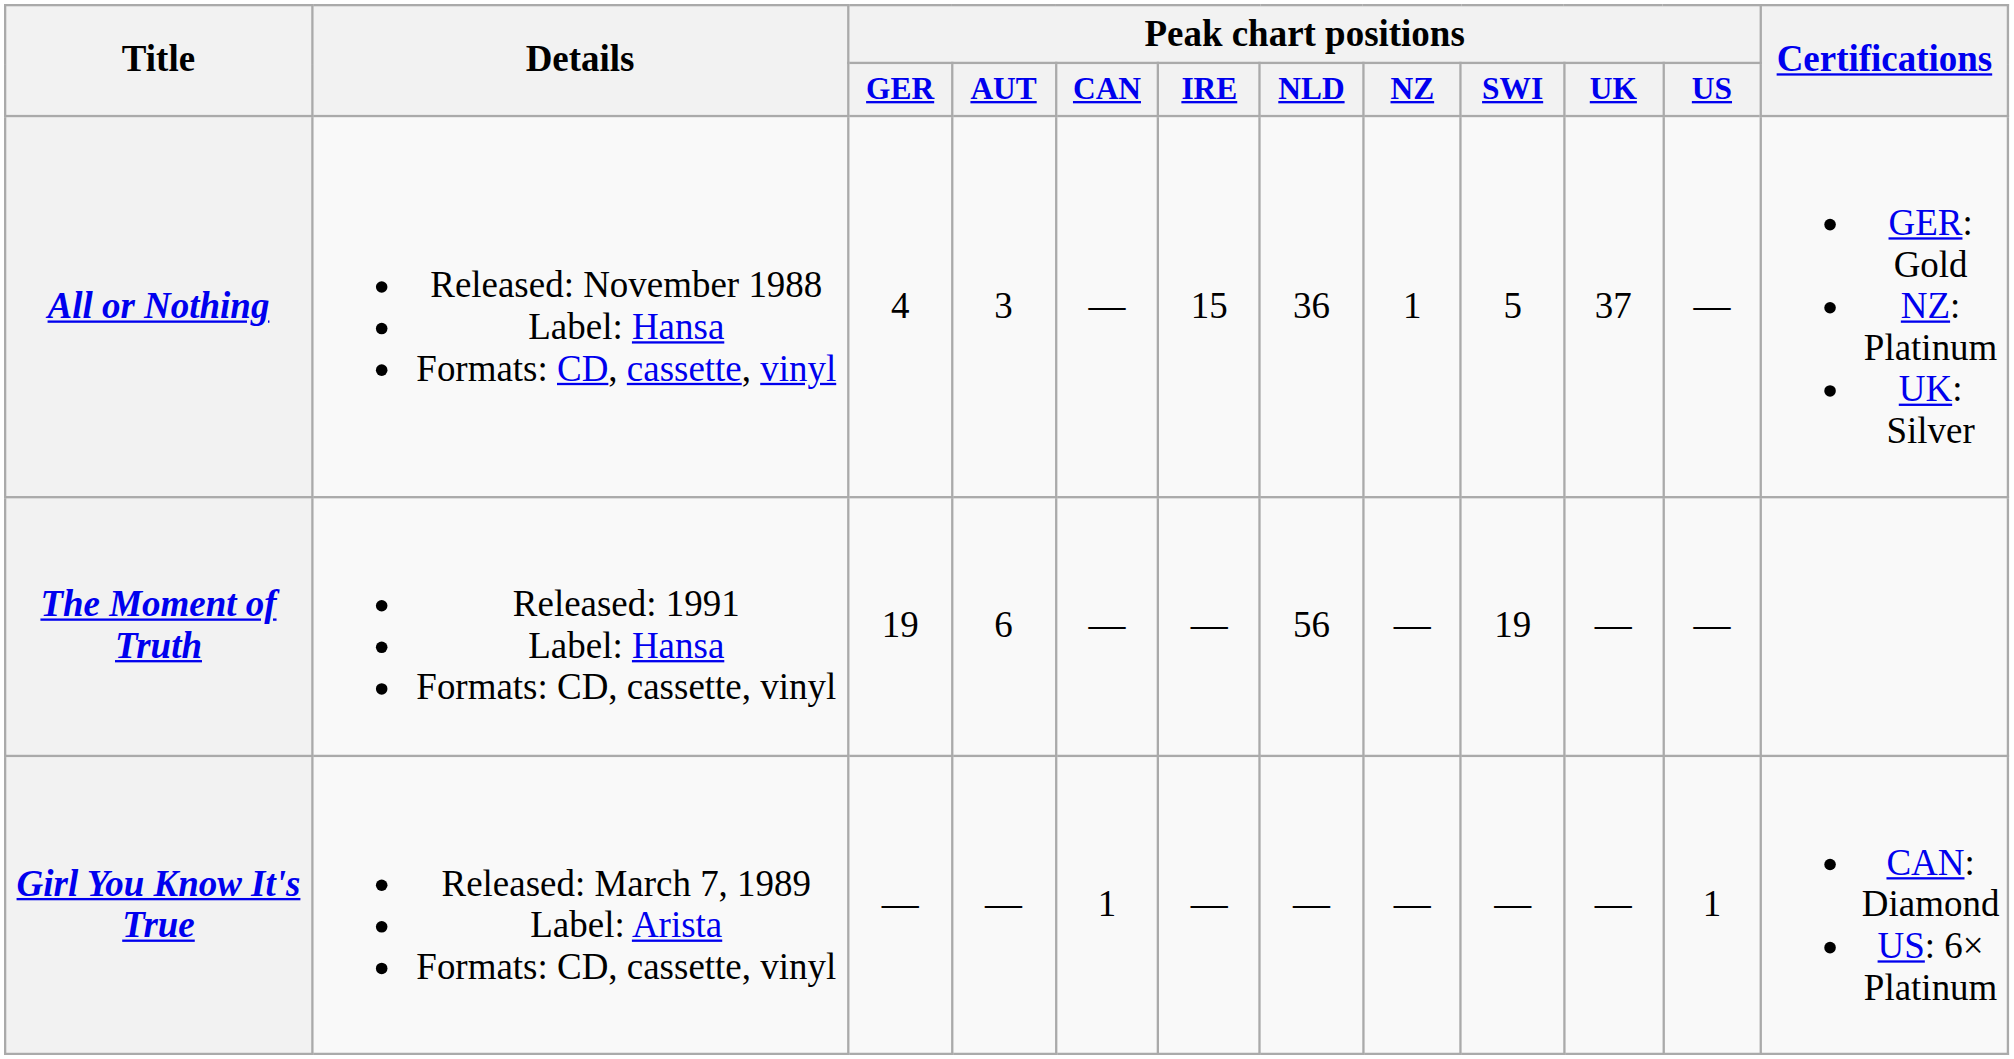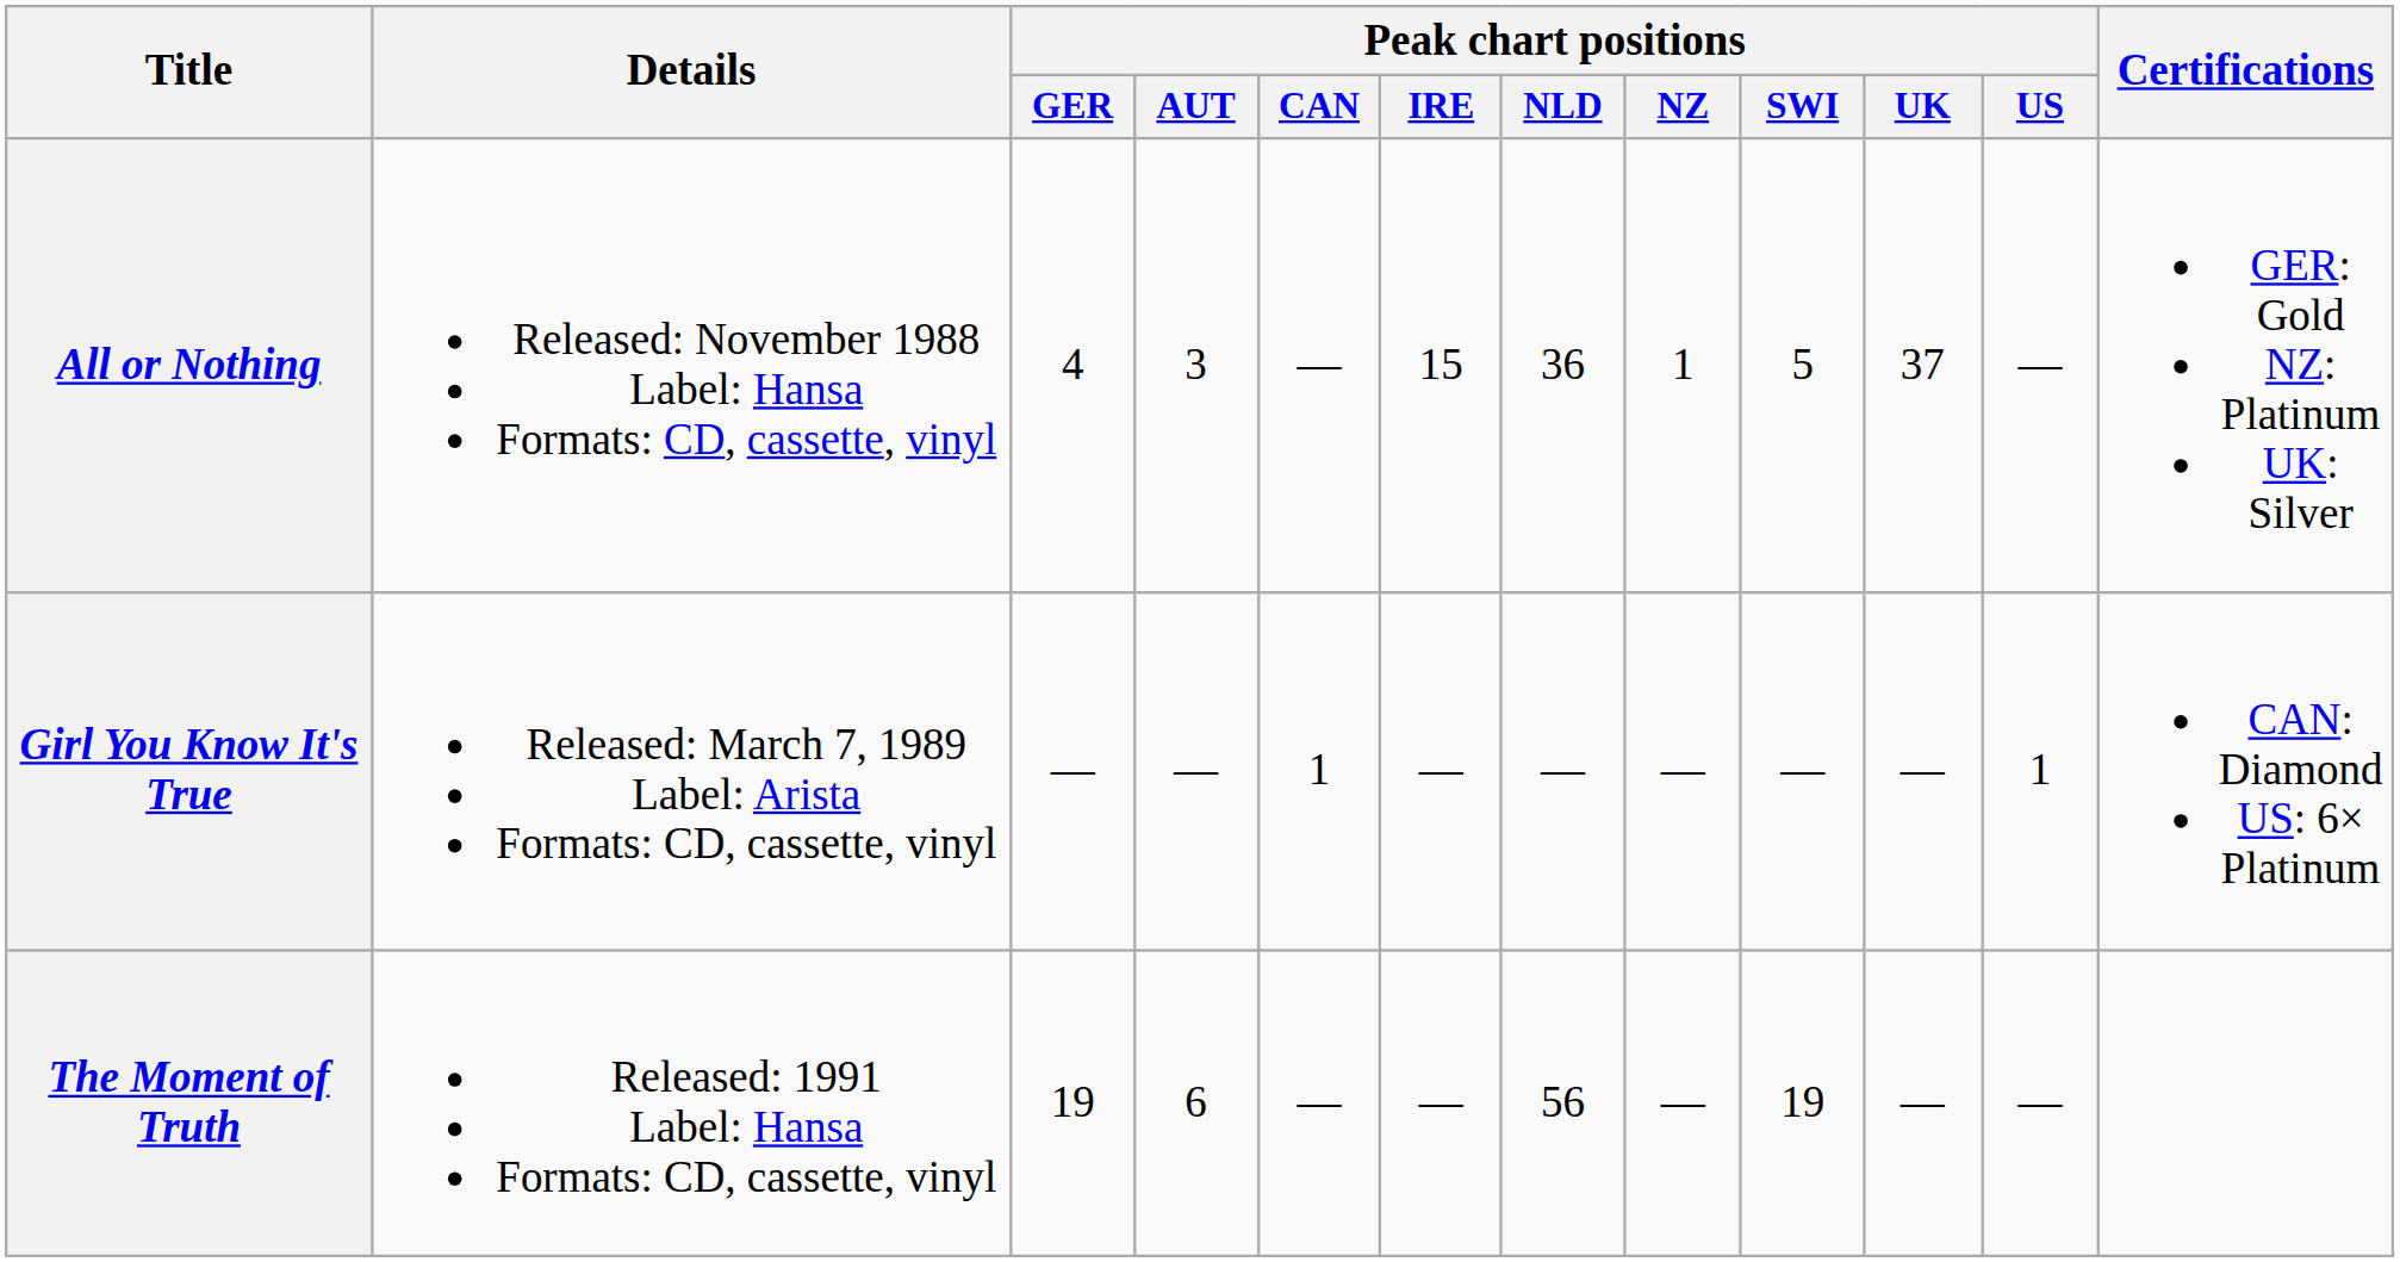rows swapped: Girl You Know It's True <-> The Moment of Truth
